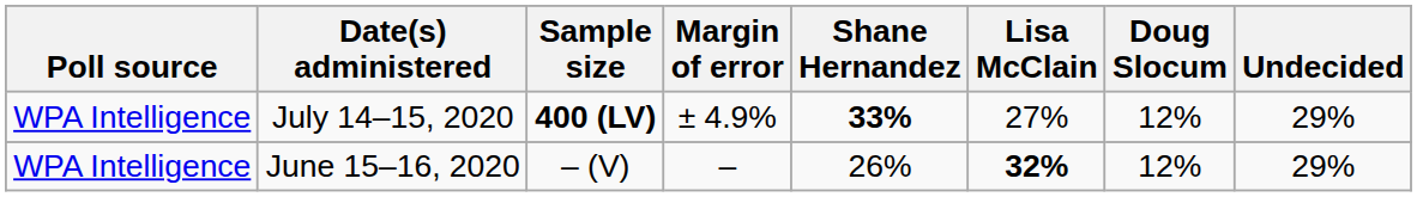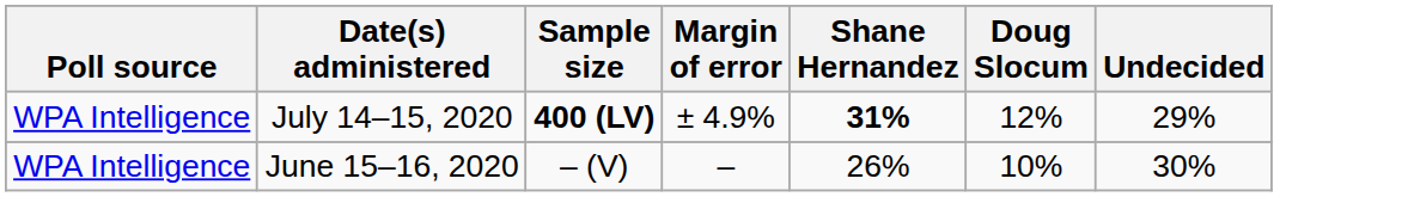- column: Lisa McClain | 27% | 32%
July 14–15, 2020 | Shane Hernandez: 33% -> 31%
June 15–16, 2020 | Doug Slocum: 12% -> 10%
June 15–16, 2020 | Undecided: 29% -> 30%
